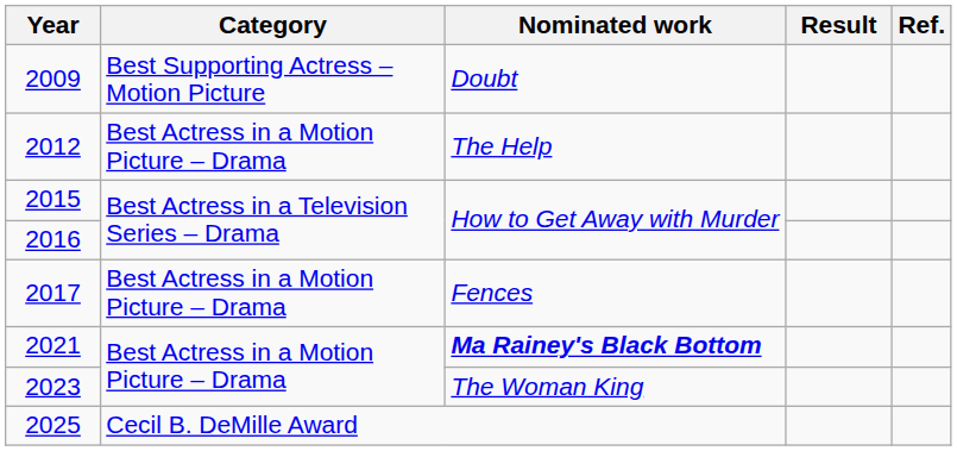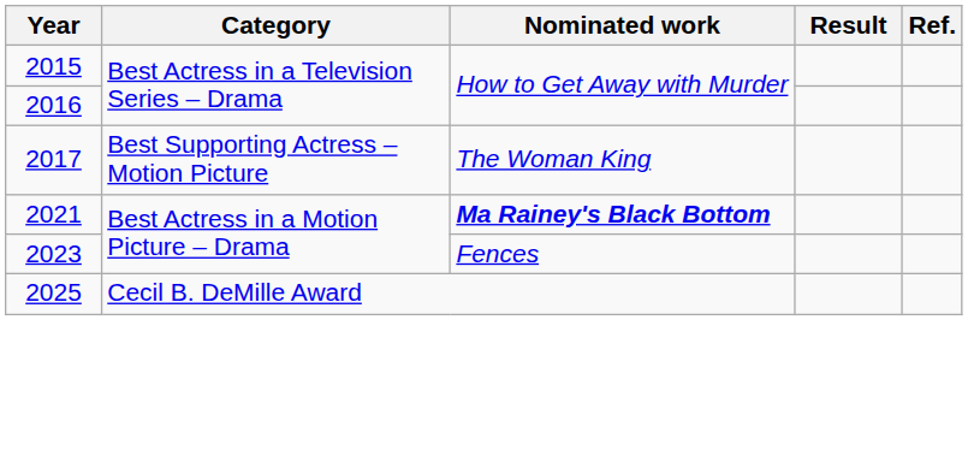- row: 2009 | Best Supporting Actress – Motion Picture | Doubt
- row: 2012 | Best Actress in a Motion Picture – Drama | The Help
2017 | Category: Best Actress in a Motion Picture – Drama -> Best Supporting Actress – Motion Picture
2017 | Nominated work: Fences -> The Woman King
2023 | Nominated work: The Woman King -> Fences
